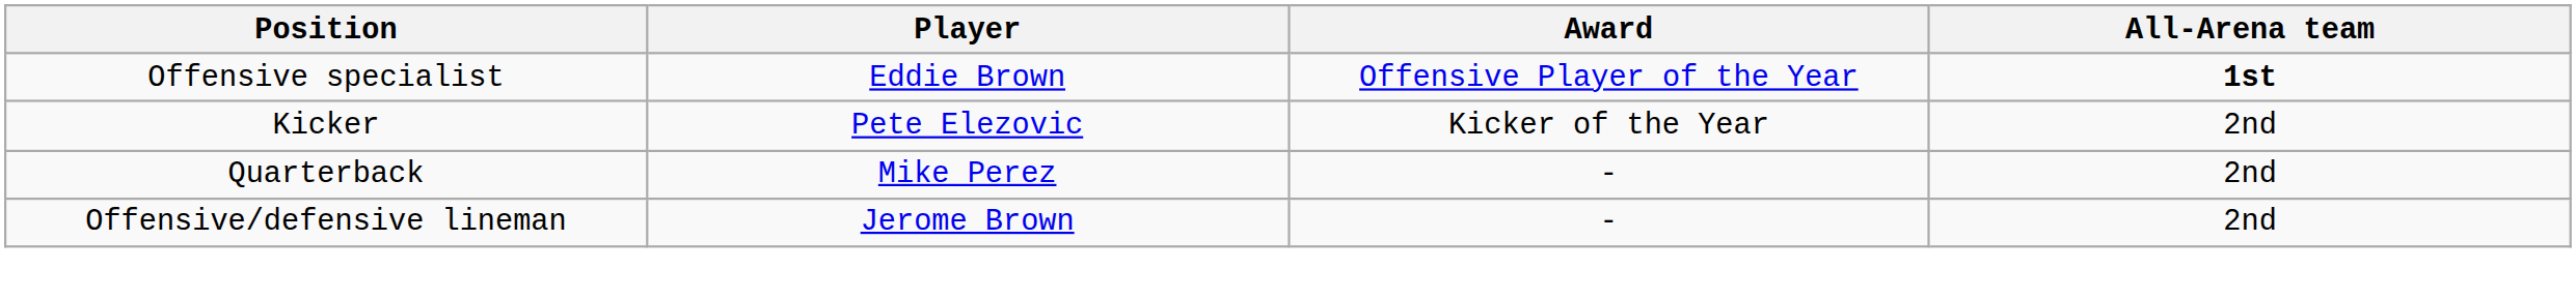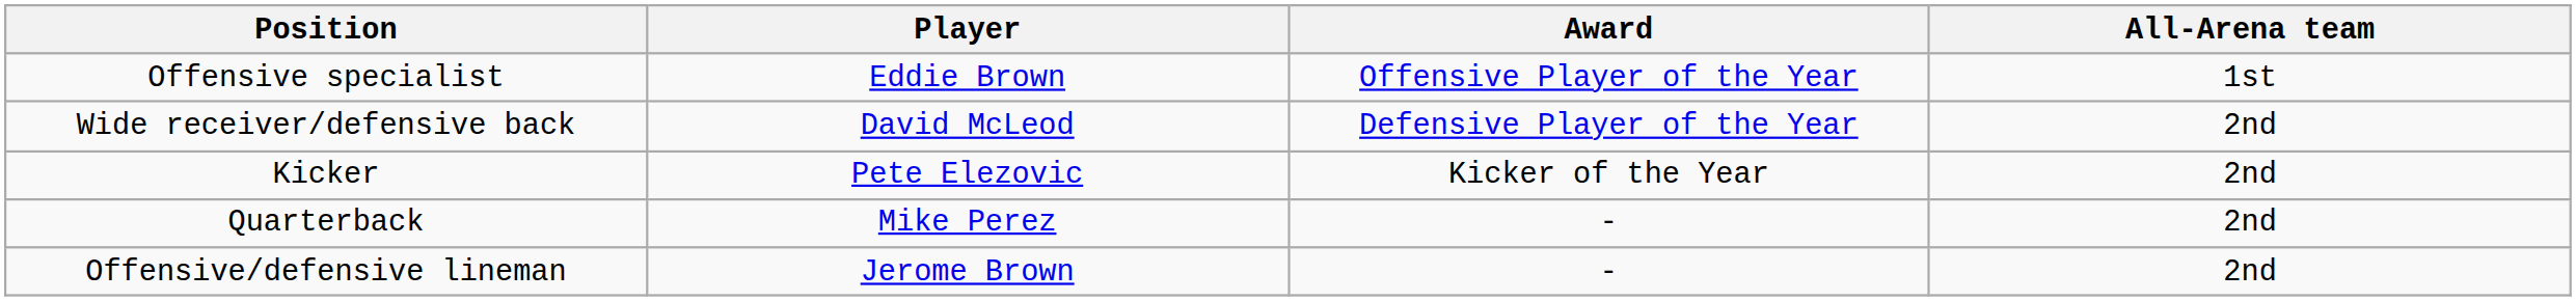Offensive specialist | All-Arena team: bold -> normal
+ row: Wide receiver/defensive back | David McLeod | Defensive Player of the Year | 2nd
